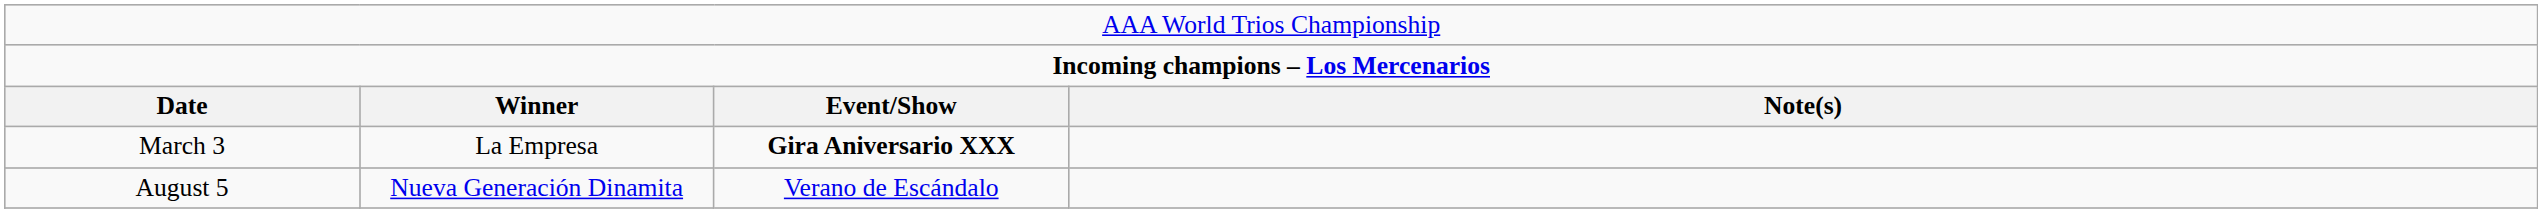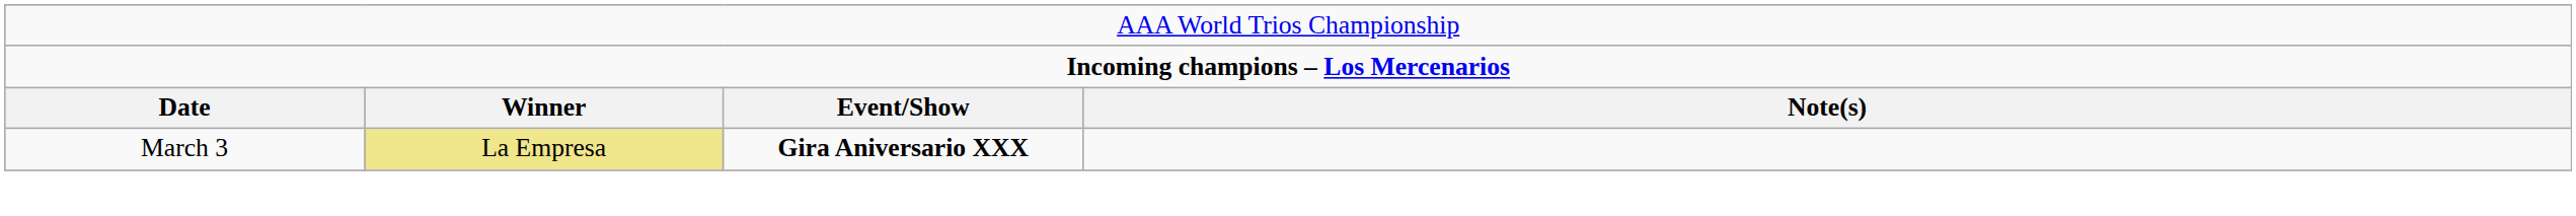March 3 | column 2: no background -> khaki background
- row: August 5 | Nueva Generación Dinamita | Verano de Escándalo
